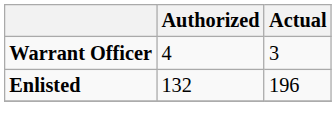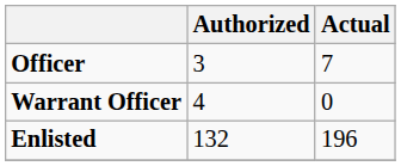+ row: Officer | 3 | 7
Warrant Officer | Actual: 3 -> 0
